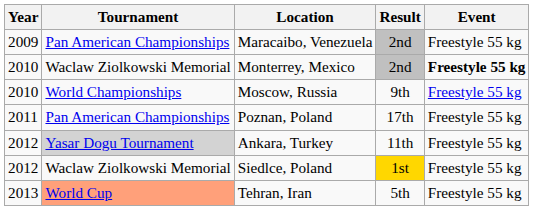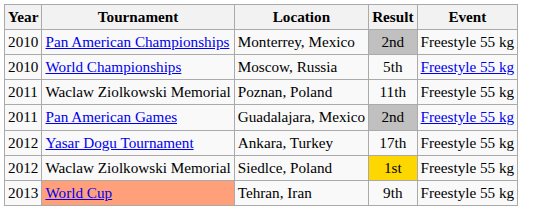- row: 2009 | Pan American Championships | Maracaibo, Venezuela | 2nd | Freestyle 55 kg
Monterrey, Mexico | Tournament: Waclaw Ziolkowski Memorial -> Pan American Championships
Monterrey, Mexico | Event: bold -> normal
Moscow, Russia | Result: 9th -> 5th
Poznan, Poland | Tournament: Pan American Championships -> Waclaw Ziolkowski Memorial
Poznan, Poland | Result: 17th -> 11th
+ row: 2011 | Pan American Games | Guadalajara, Mexico | 2nd | Freestyle 55 kg
Ankara, Turkey | Tournament: lightgrey background -> no background
Ankara, Turkey | Result: 11th -> 17th
Tehran, Iran | Result: 5th -> 9th
